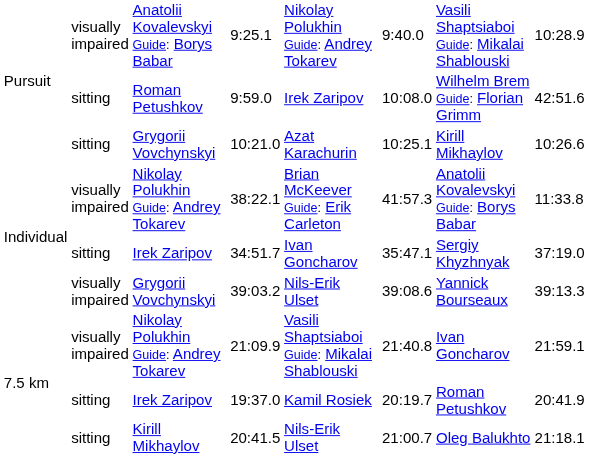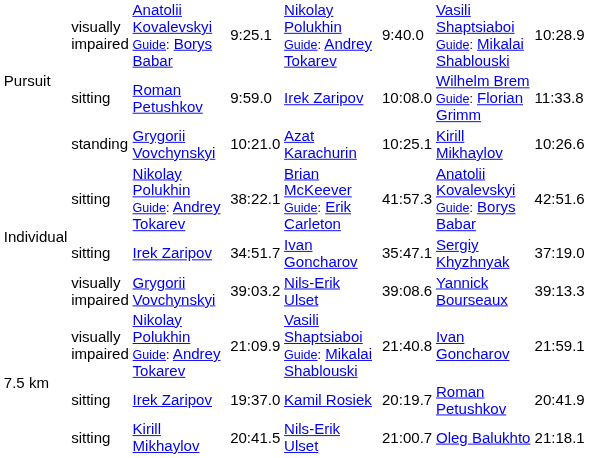9:59.0 | column 8: 42:51.6 -> 11:33.8
10:21.0 | column 2: sitting -> standing
38:22.1 | column 2: visually impaired -> sitting
38:22.1 | column 8: 11:33.8 -> 42:51.6
